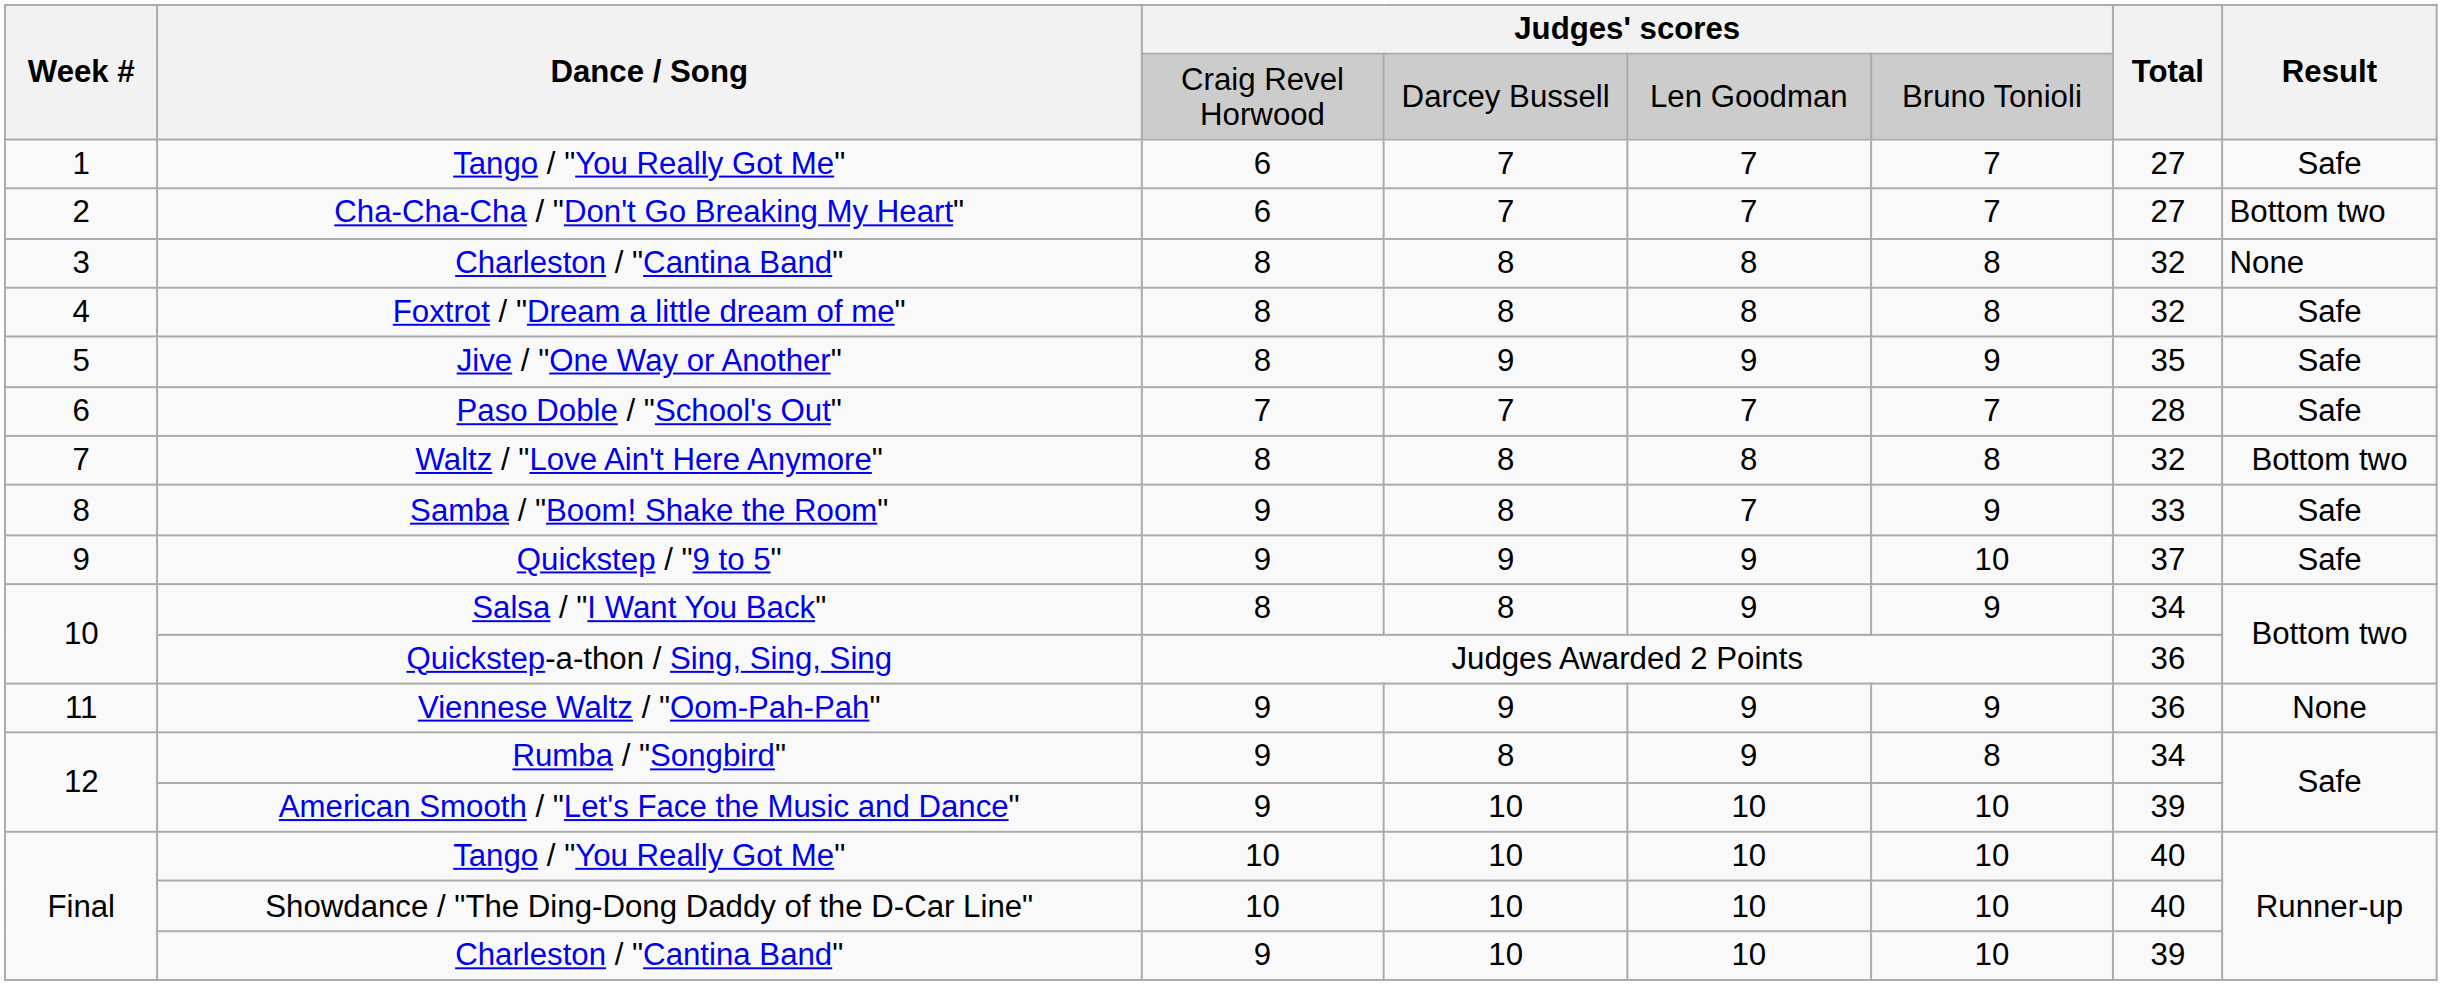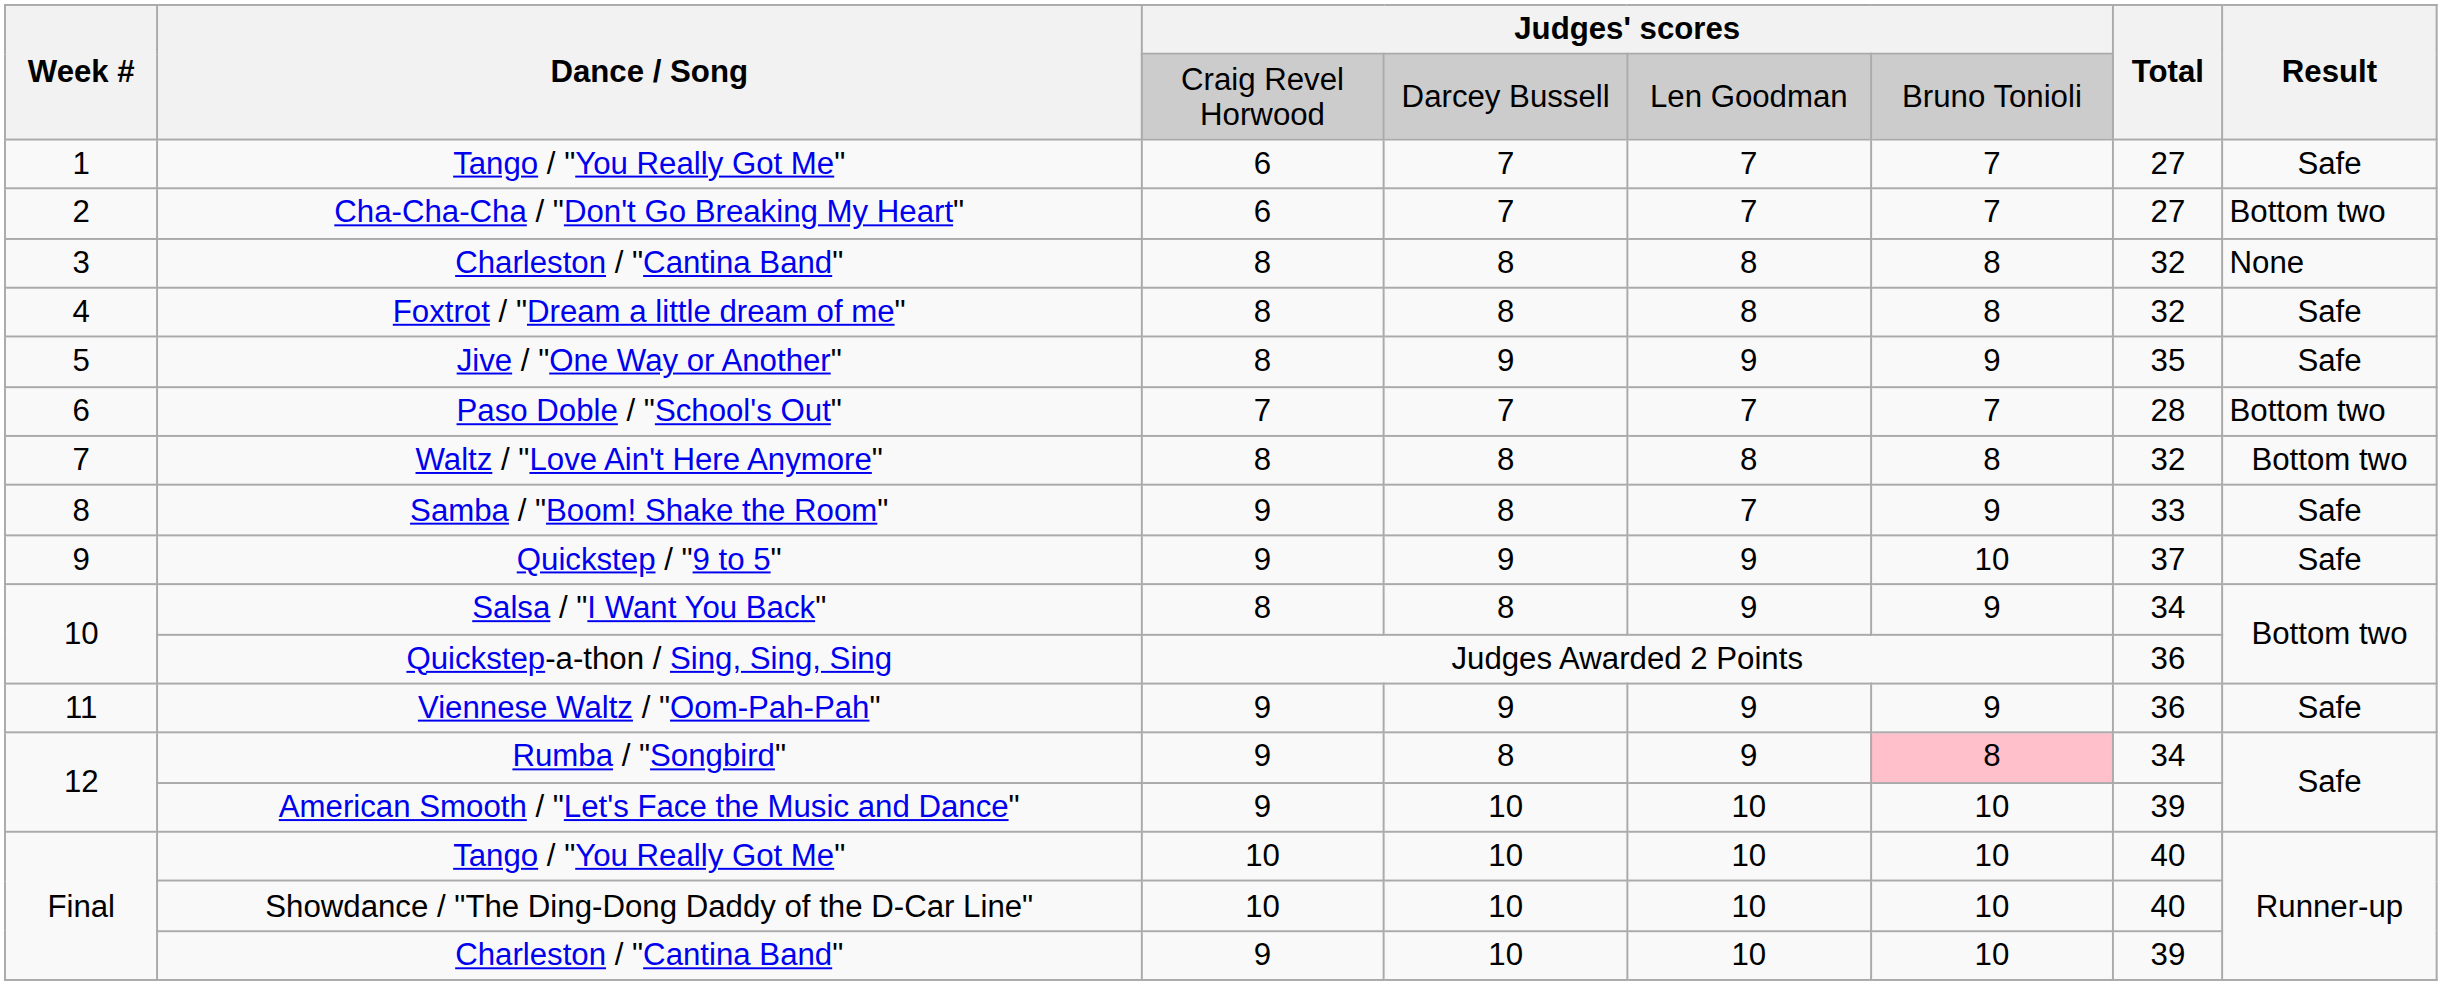Paso Doble / "School's Out" | Result: Safe -> Bottom two
Viennese Waltz / "Oom-Pah-Pah" | Result: None -> Safe
Rumba / "Songbird" | column 6: no background -> pink background
